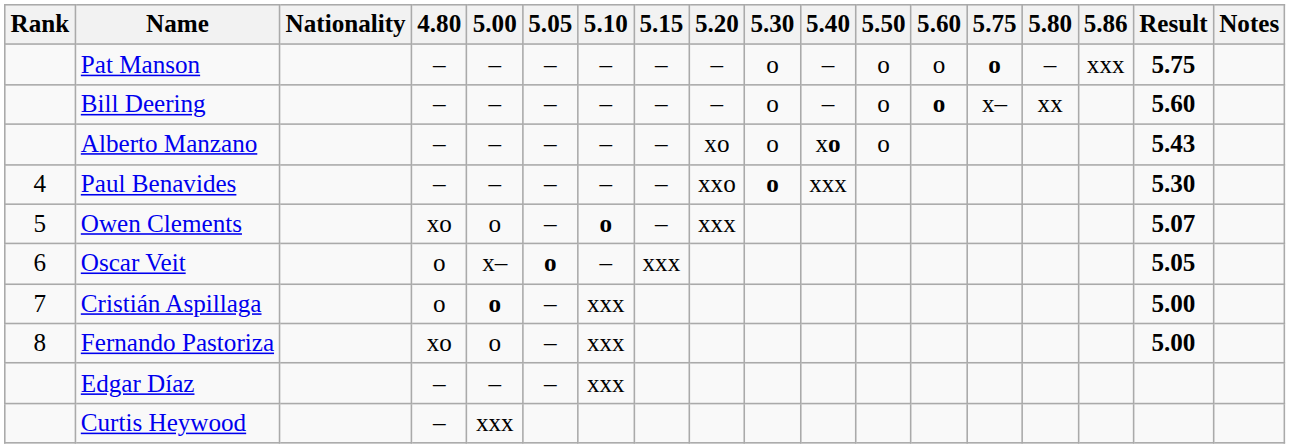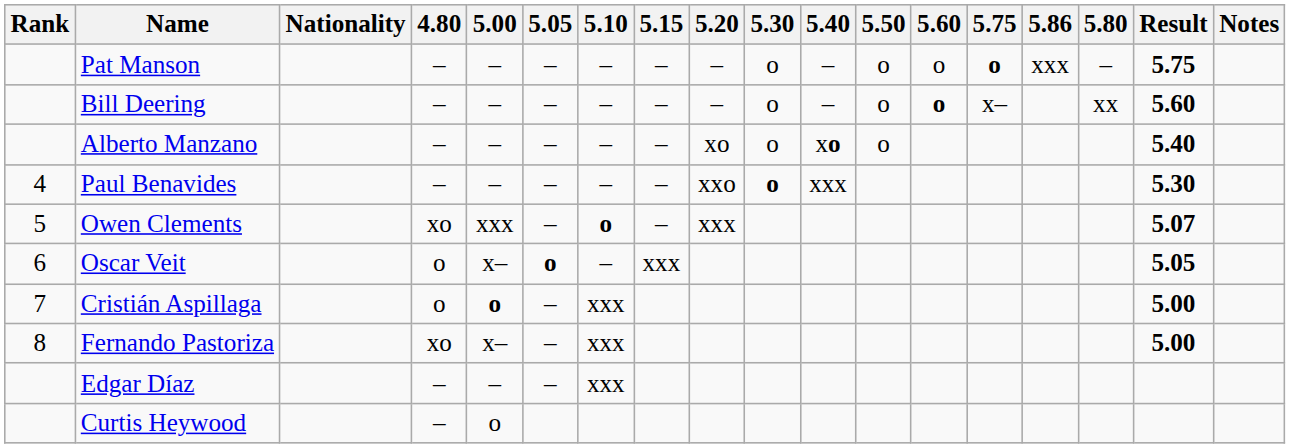columns swapped: 5.80 <-> 5.86
Alberto Manzano | Result: 5.43 -> 5.40
Owen Clements | 5.00: o -> xxx
Fernando Pastoriza | 5.00: o -> x–
Curtis Heywood | 5.00: xxx -> o
